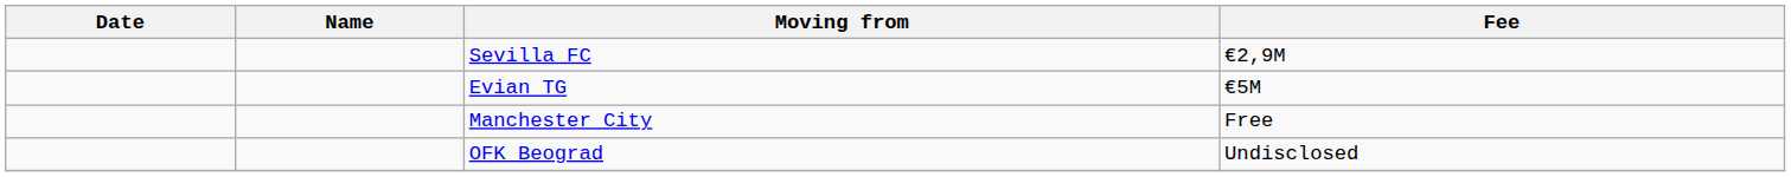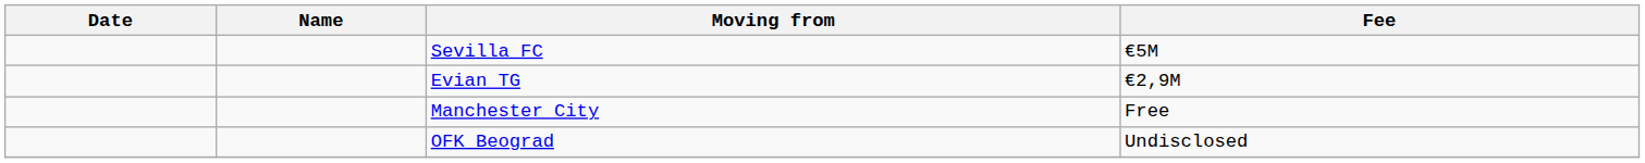Sevilla FC | Fee: €2,9M -> €5M
Evian TG | Fee: €5M -> €2,9M
